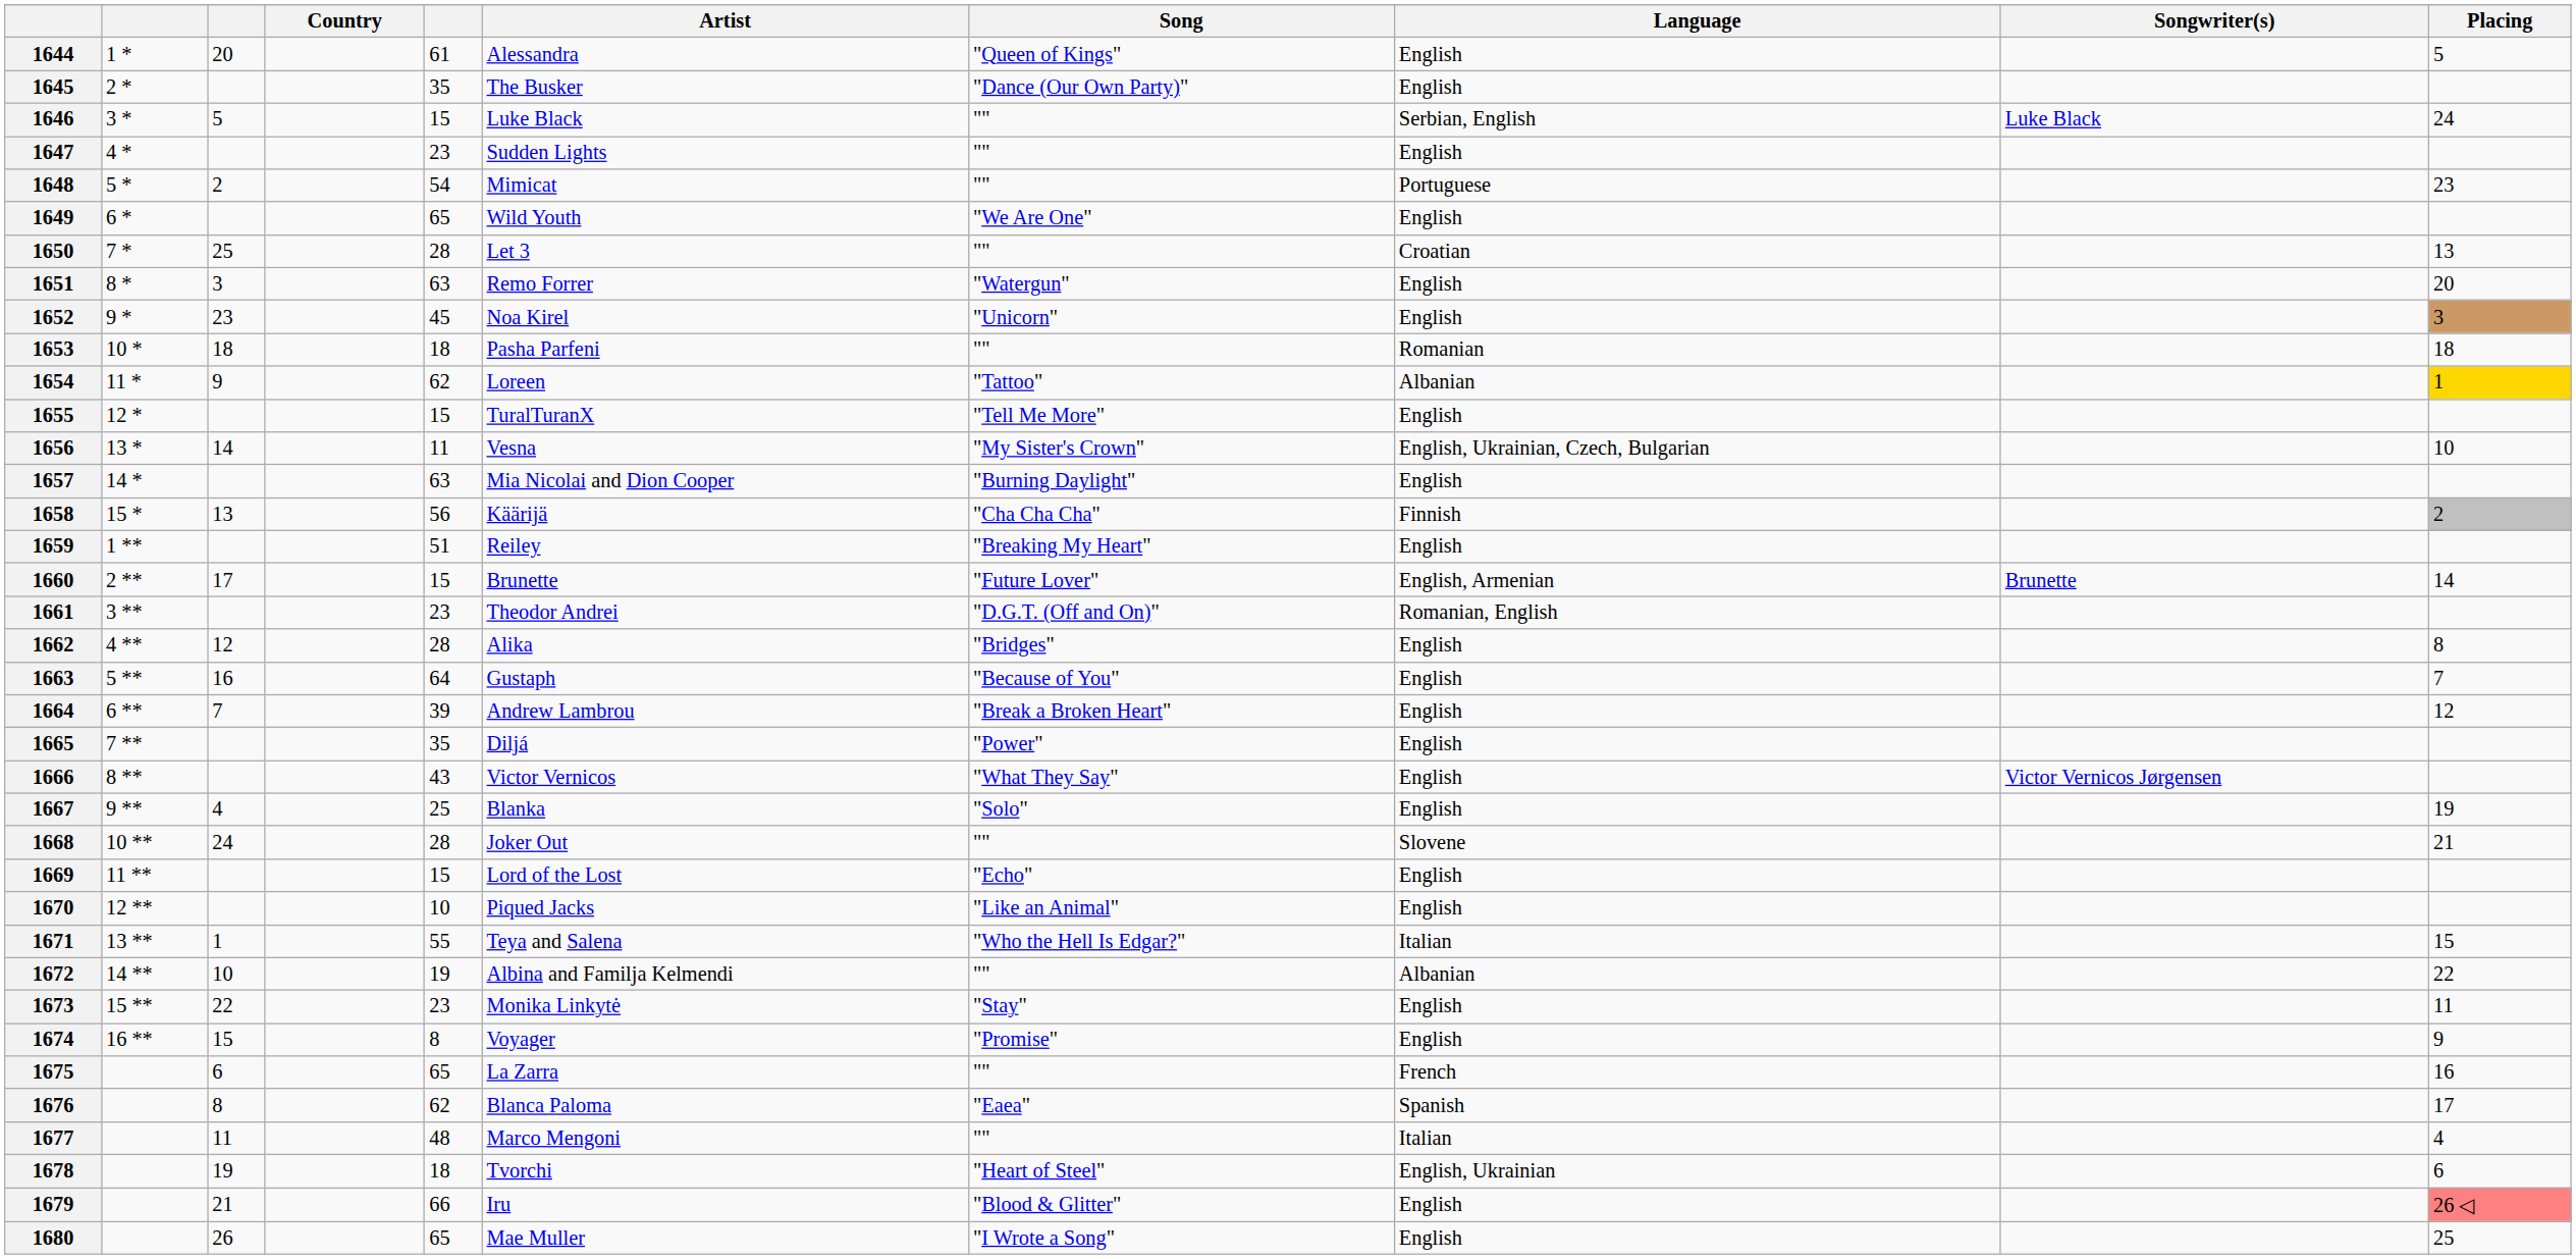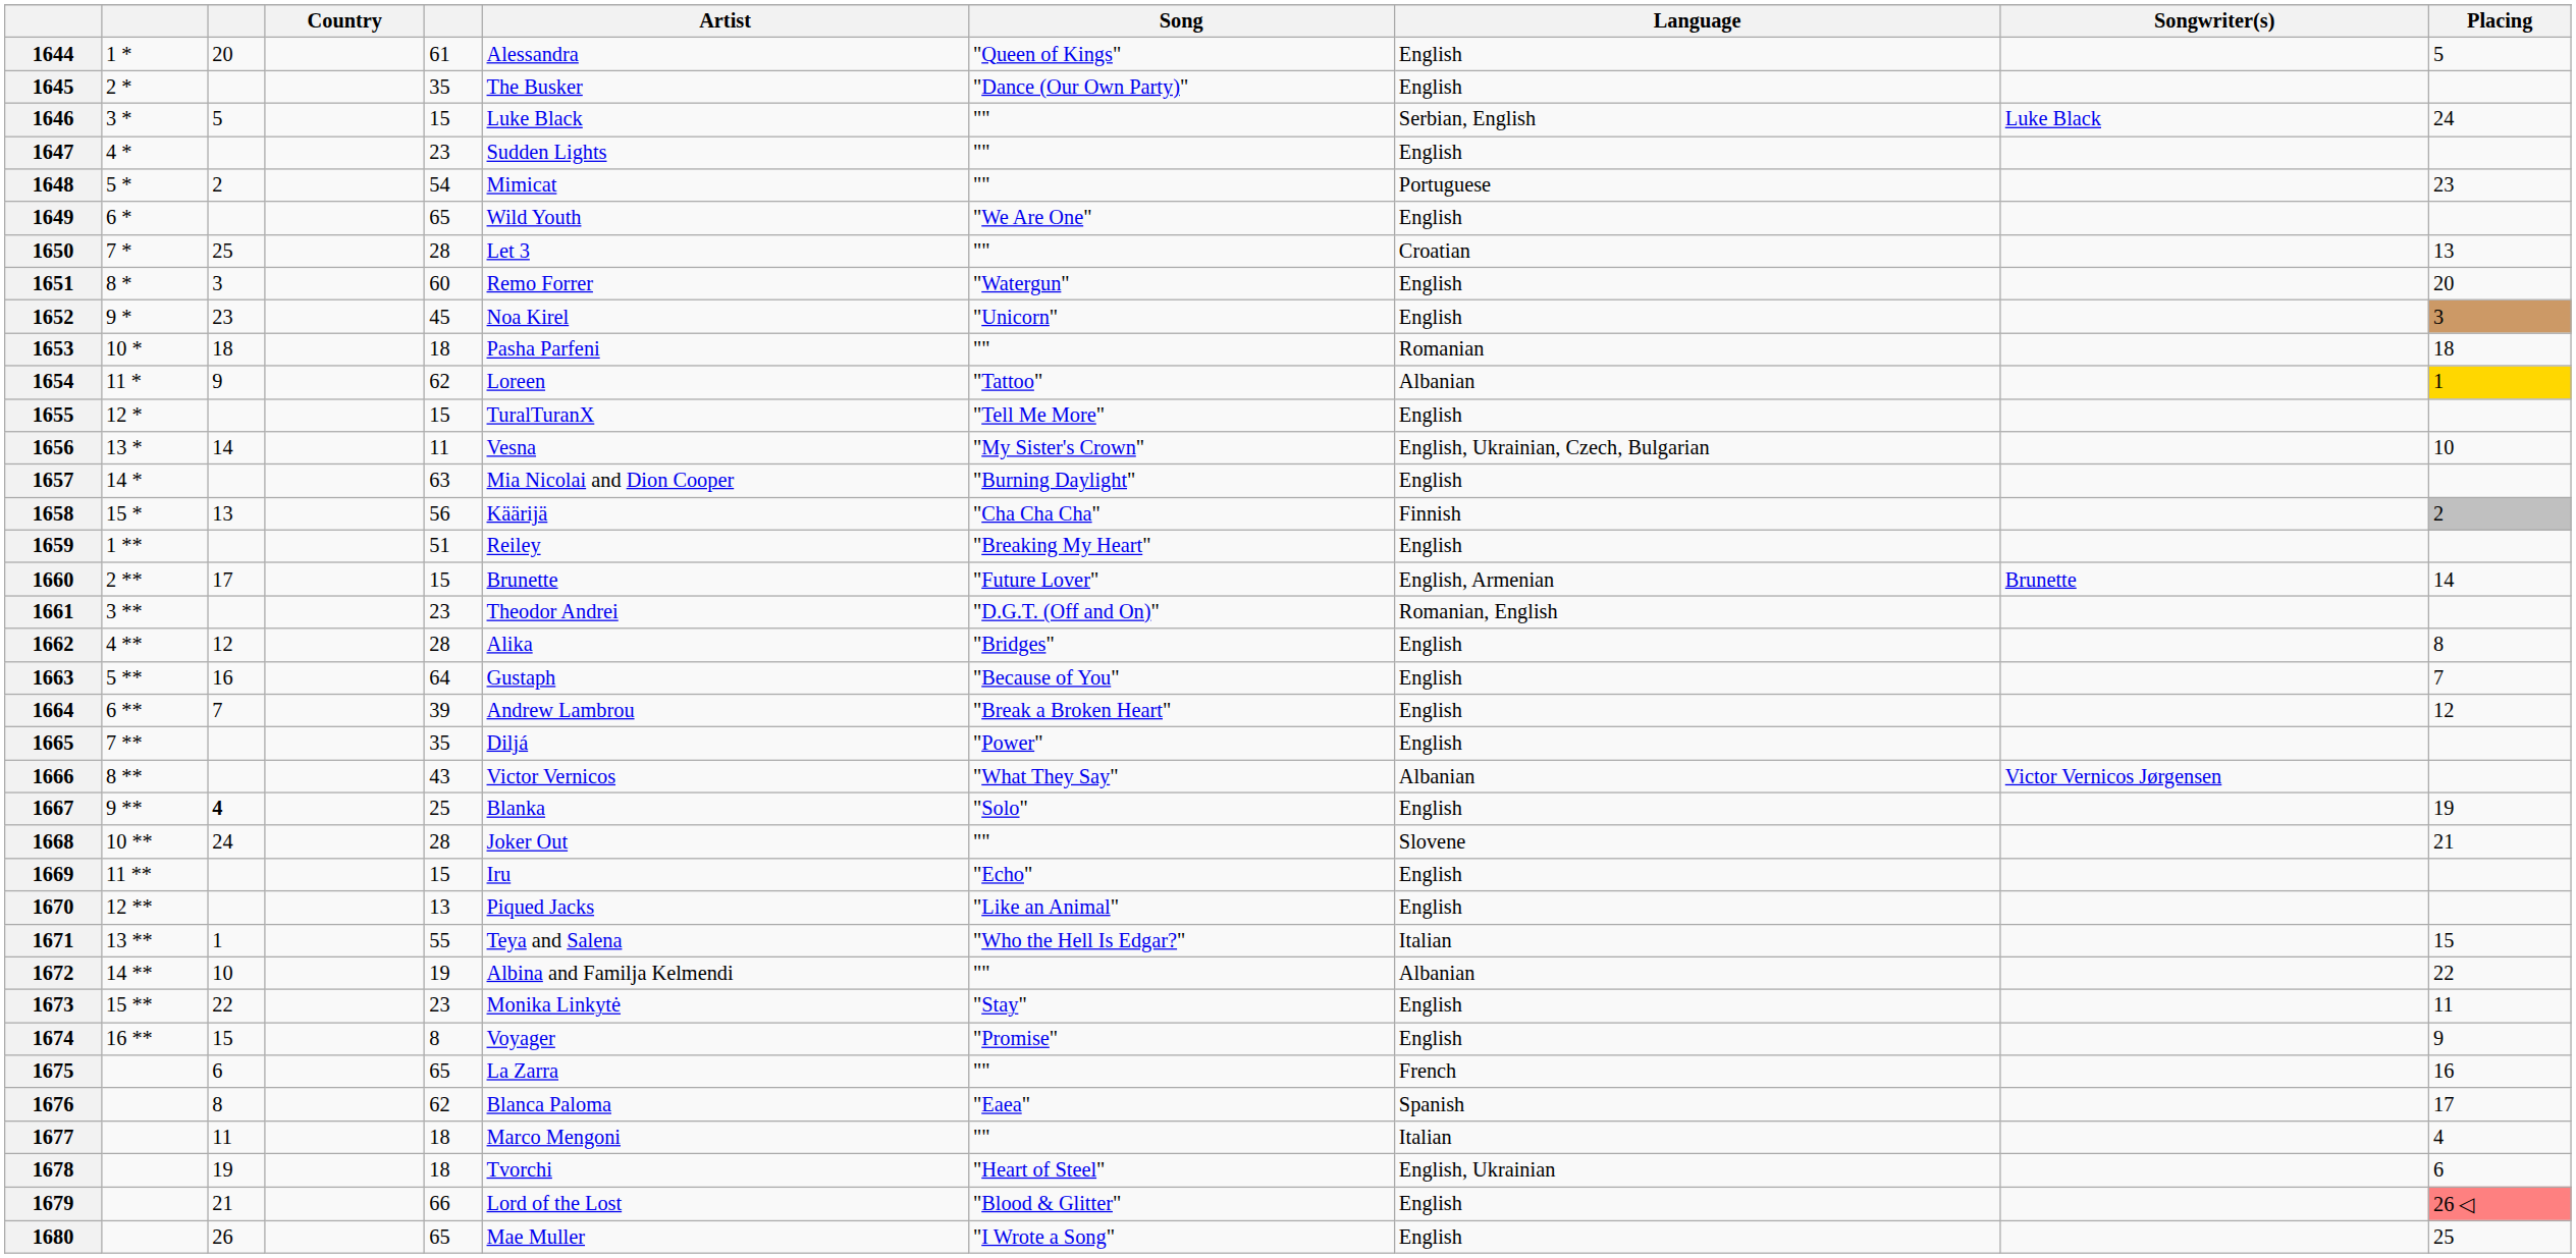1651 | column 5: 63 -> 60
1666 | Language: English -> Albanian
1667 | column 3: normal -> bold
1669 | Artist: Lord of the Lost -> Iru
1670 | column 5: 10 -> 13
1677 | column 5: 48 -> 18
1679 | Artist: Iru -> Lord of the Lost
